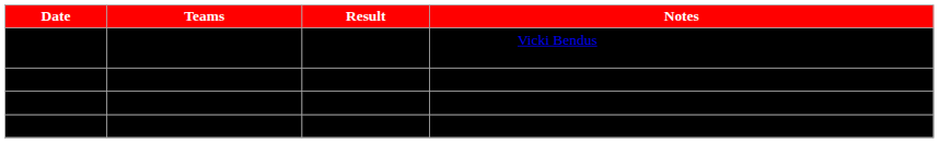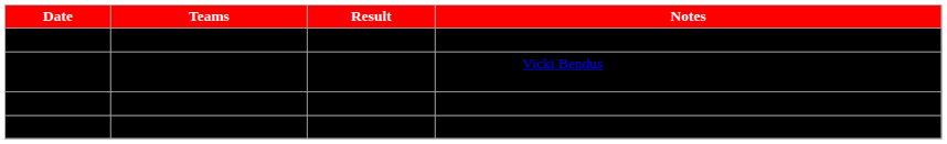rows swapped: USA vs. Switzerland <-> Canada vs. Slovakia
Finland vs. Russia | Result: Sweden, 8-2 -> Finland, 2-1
Sweden vs. Japan | Date: normal -> bold
Sweden vs. Japan | Result: Finland, 2-1 -> Sweden, 8-2
